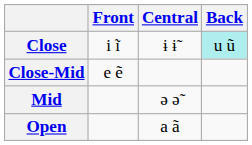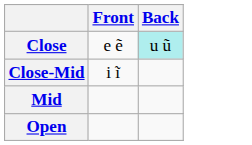- column: Central | ɨ ɨ̃ | ə ə̃ | a ã
Close | Front: i ĩ -> e ẽ
Close-Mid | Front: e ẽ -> i ĩ
